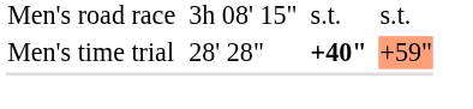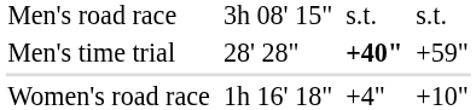Men's time trial | column 7: lightsalmon background -> no background
+ row: Women's road race | 1h 16' 18" | +4" | +10"
